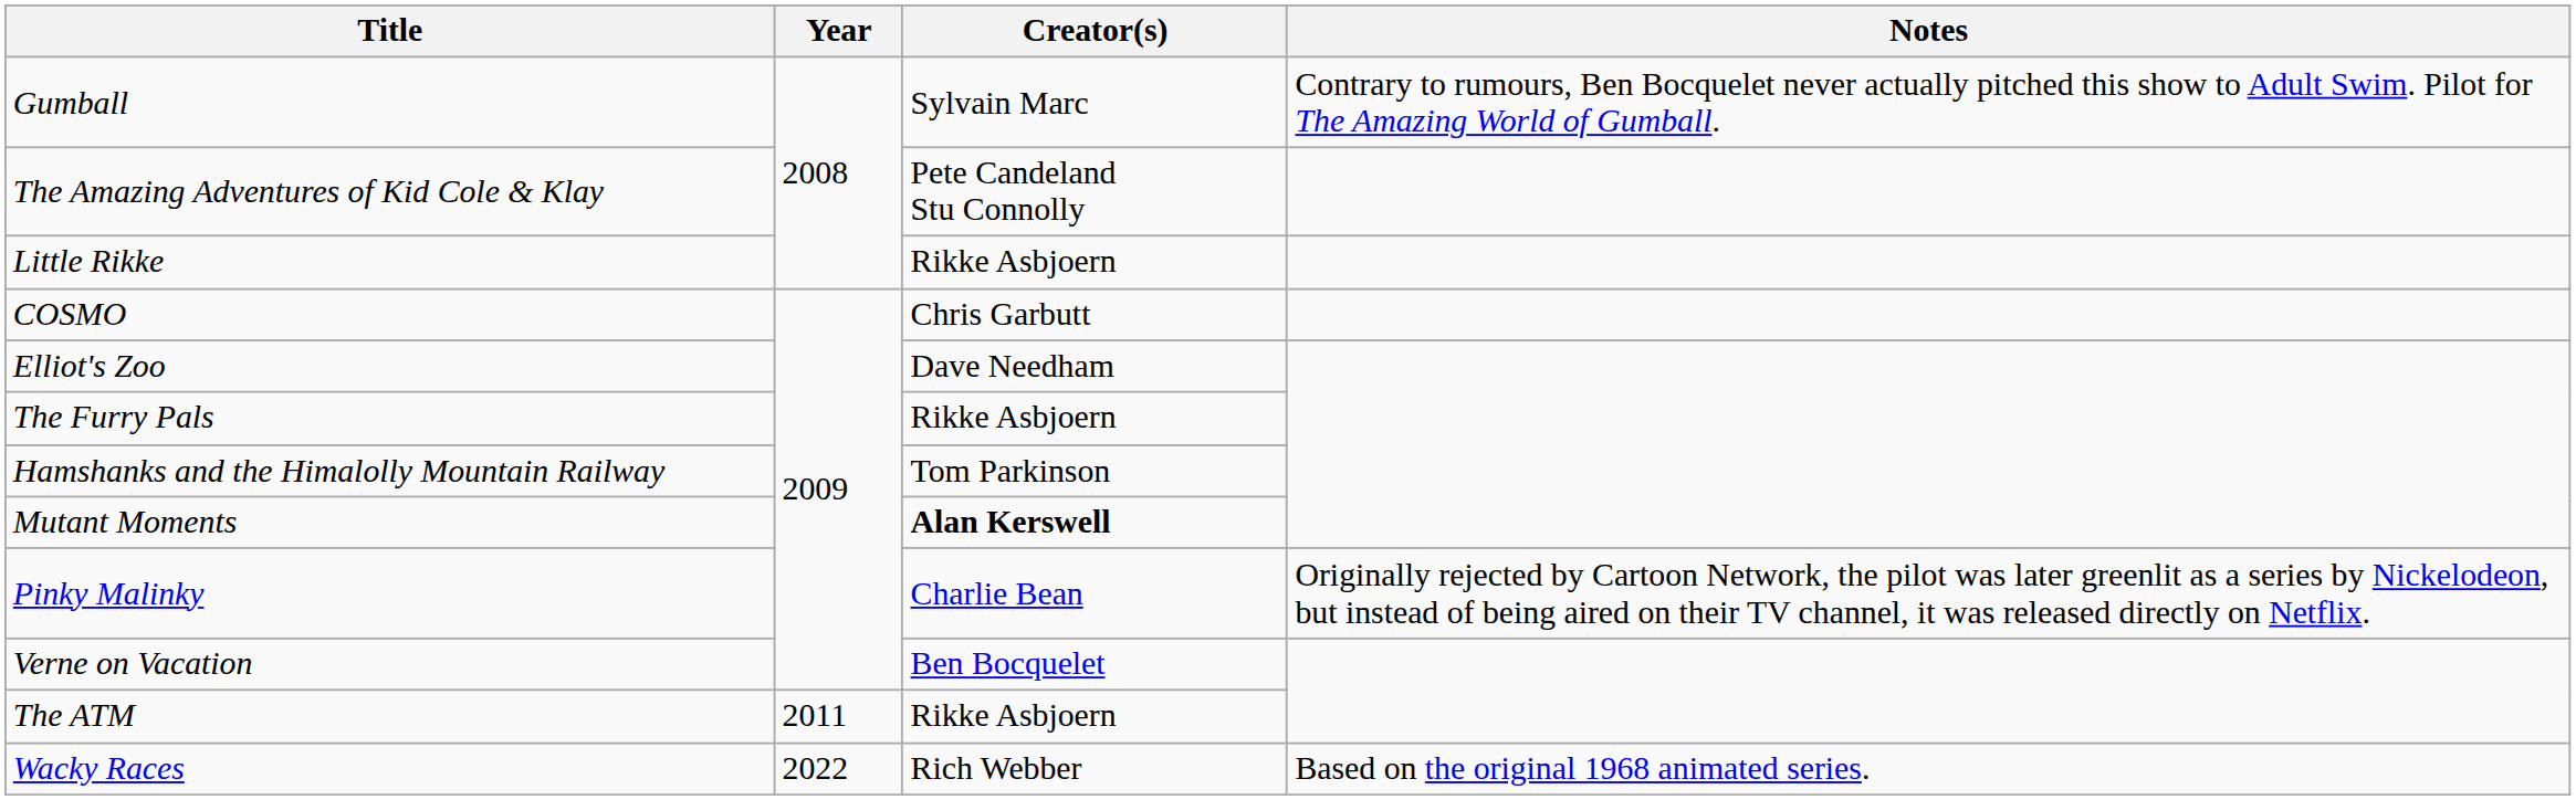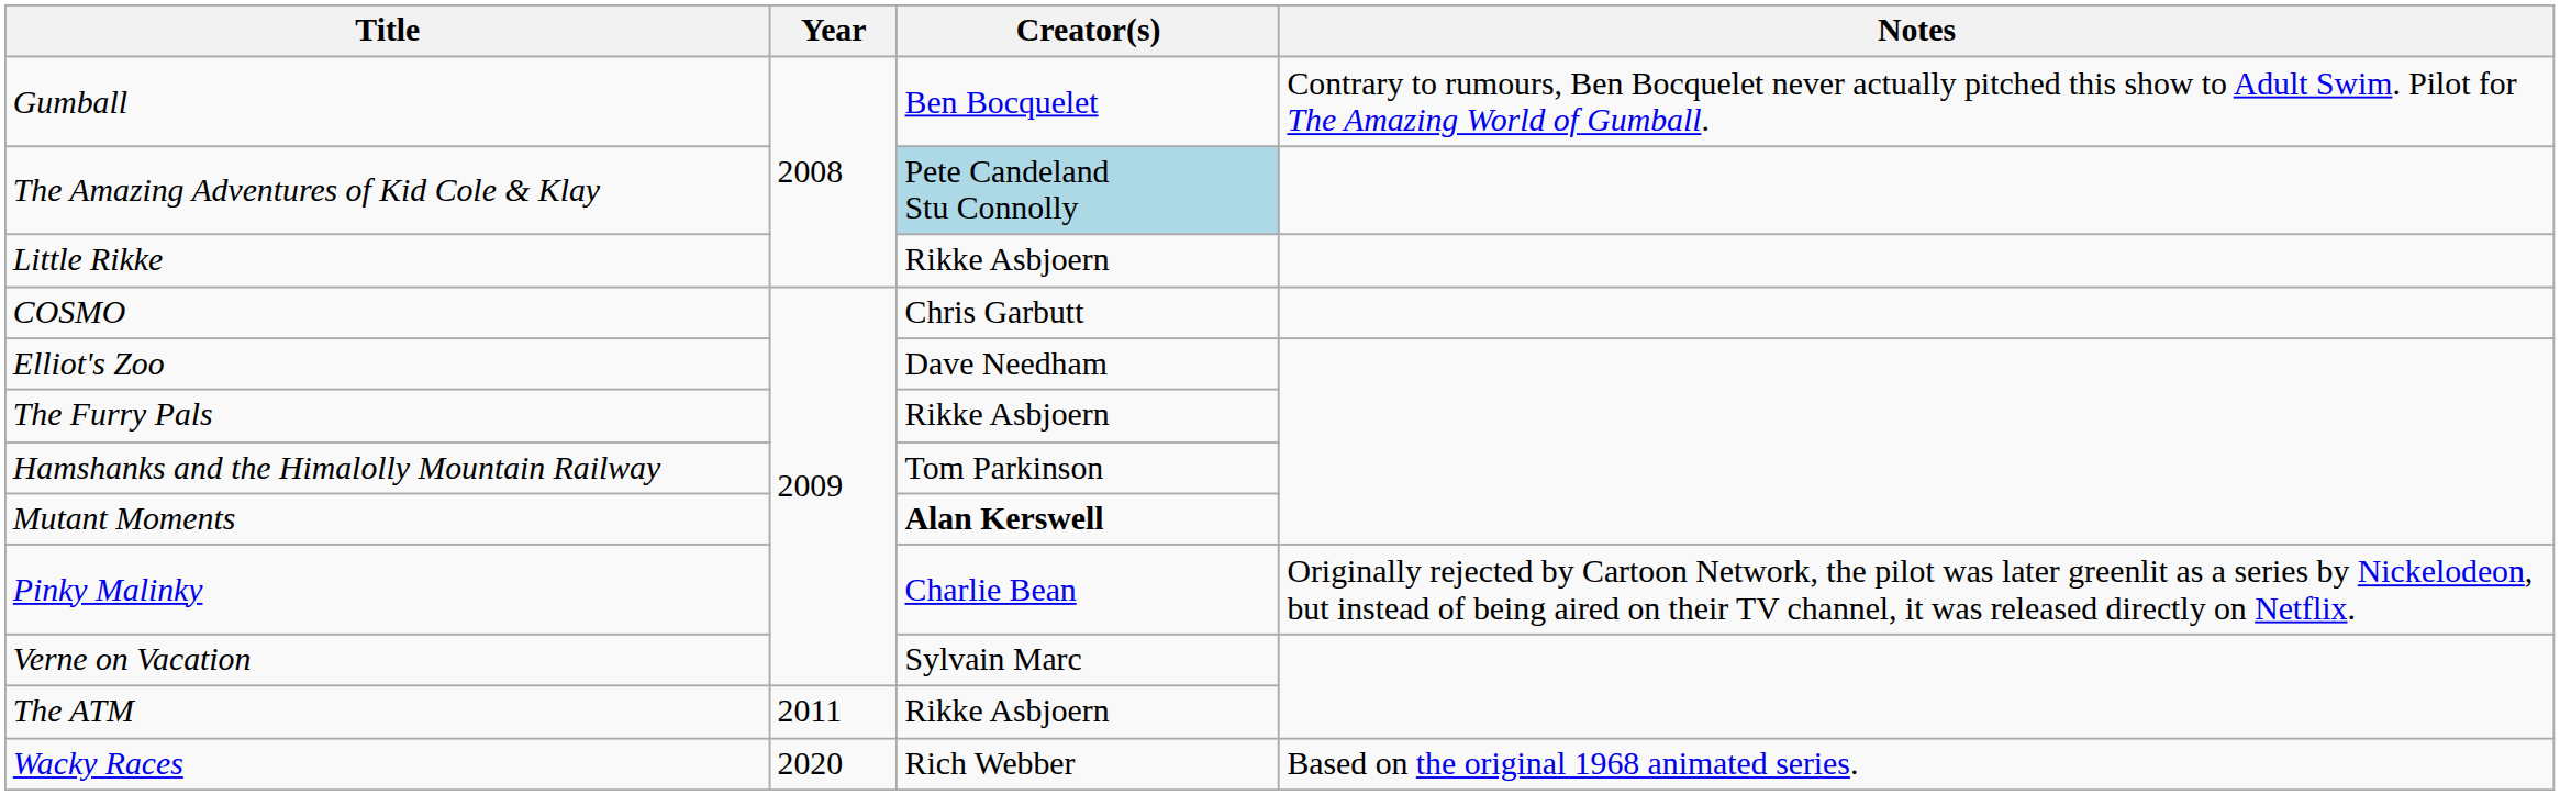Gumball | Creator(s): Sylvain Marc -> Ben Bocquelet
The Amazing Adventures of Kid Cole & Klay | Creator(s): no background -> lightblue background
Verne on Vacation | Creator(s): Ben Bocquelet -> Sylvain Marc
Wacky Races | Year: 2022 -> 2020
